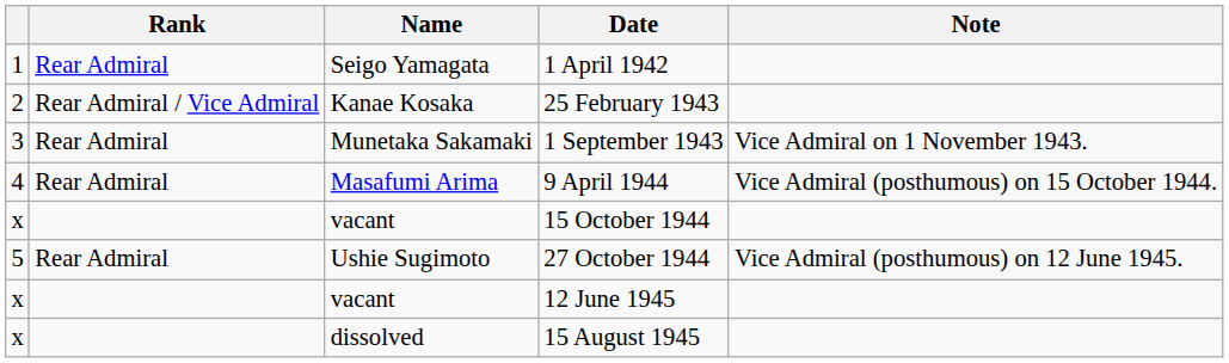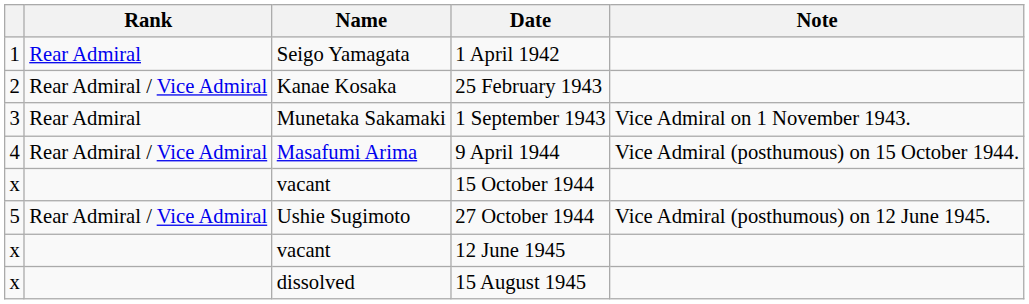9 April 1944 | Rank: Rear Admiral -> Rear Admiral / Vice Admiral
27 October 1944 | Rank: Rear Admiral -> Rear Admiral / Vice Admiral
